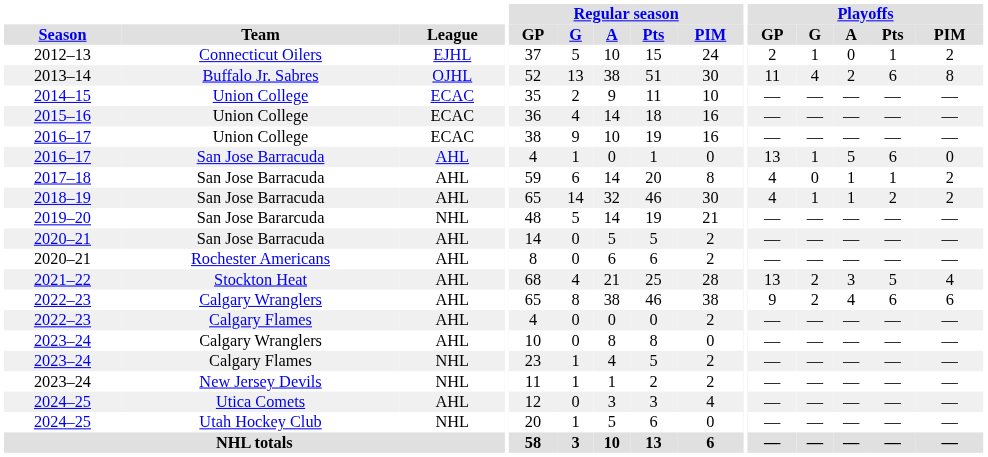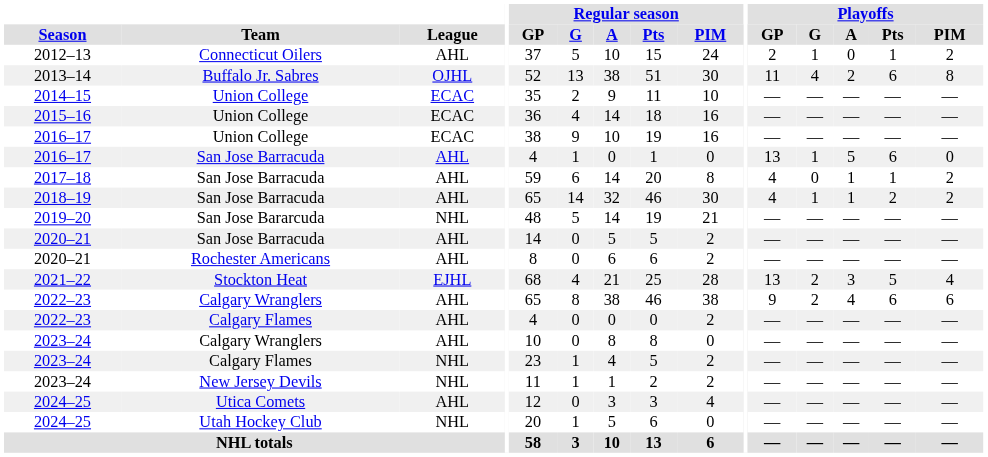2012–13 | League: EJHL -> AHL
2021–22 | League: AHL -> EJHL
